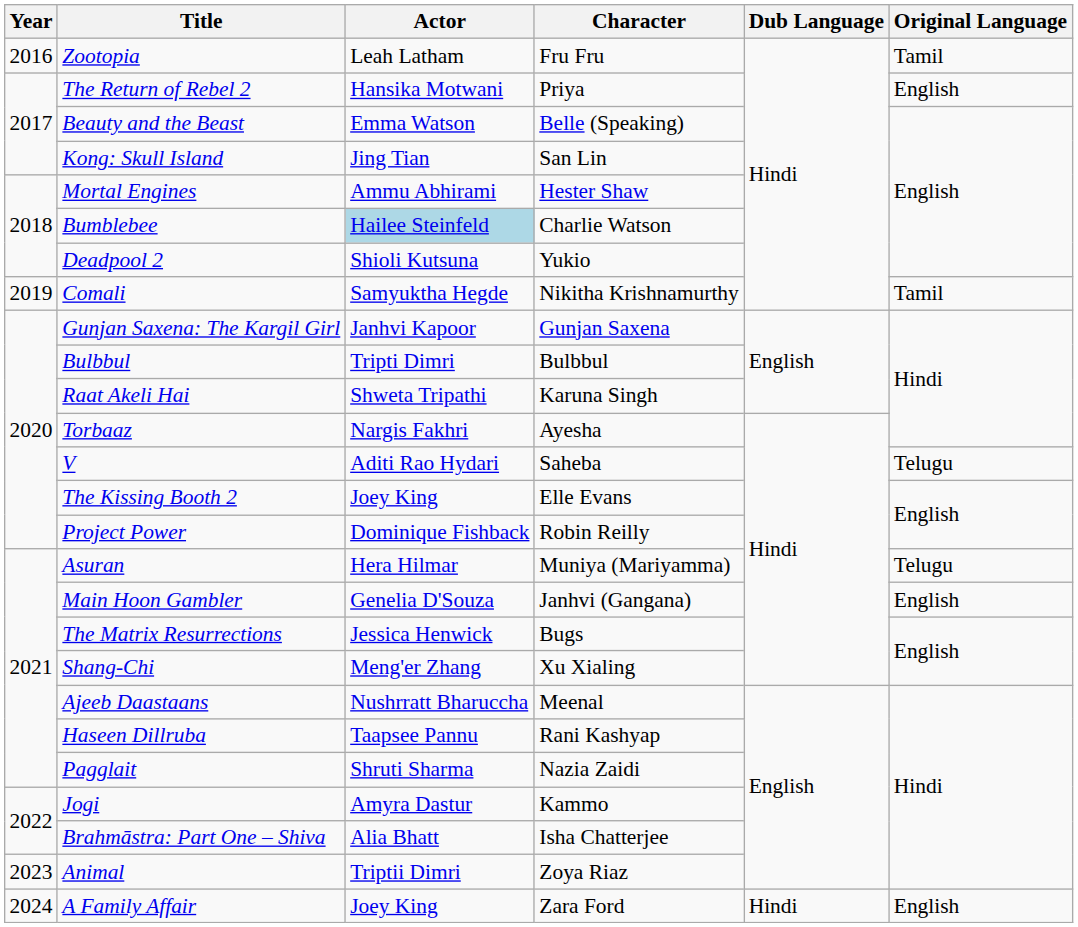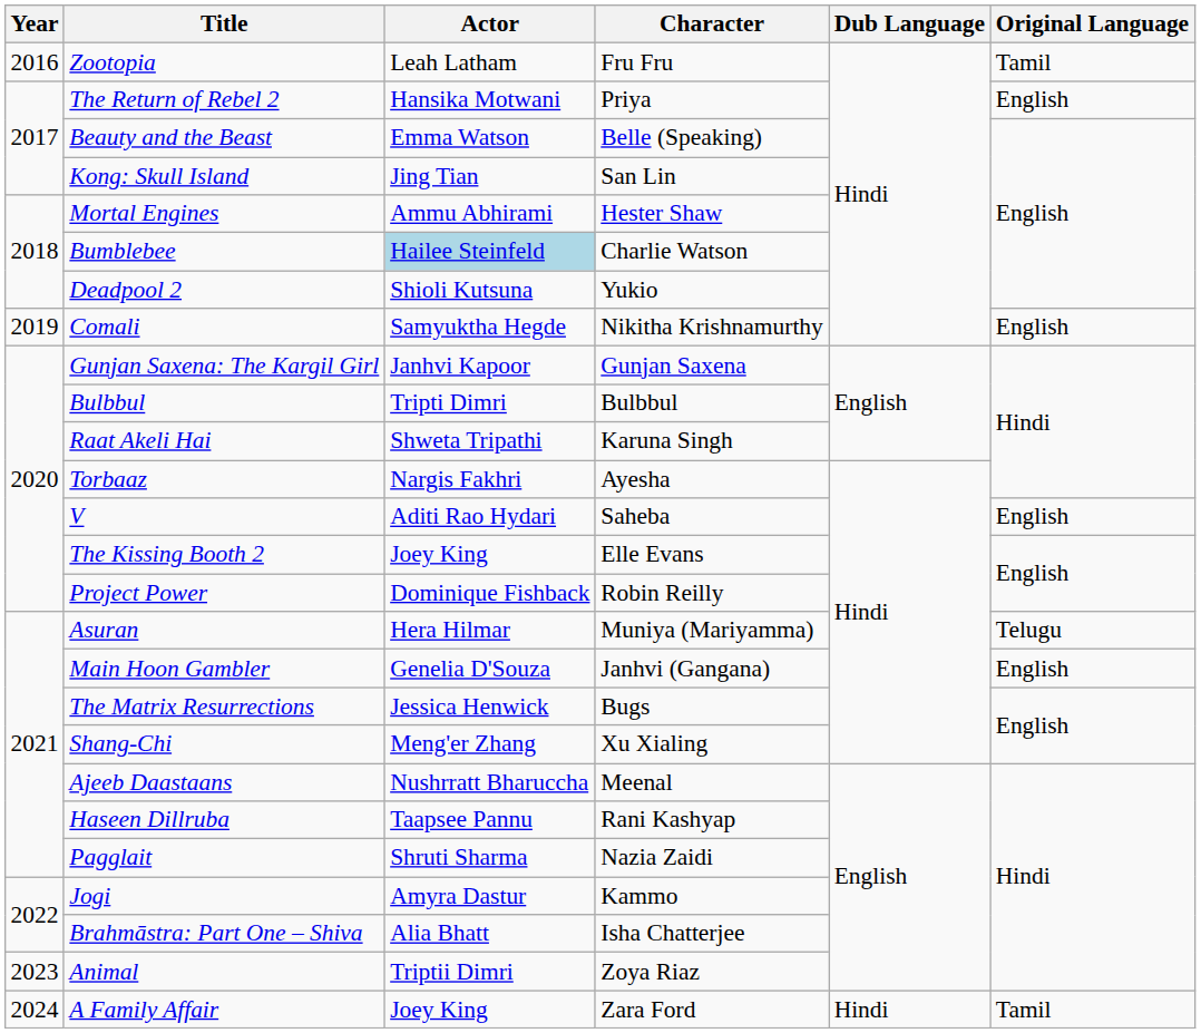Comali | Original Language: Tamil -> English
V | Original Language: Telugu -> English
A Family Affair | Original Language: English -> Tamil
